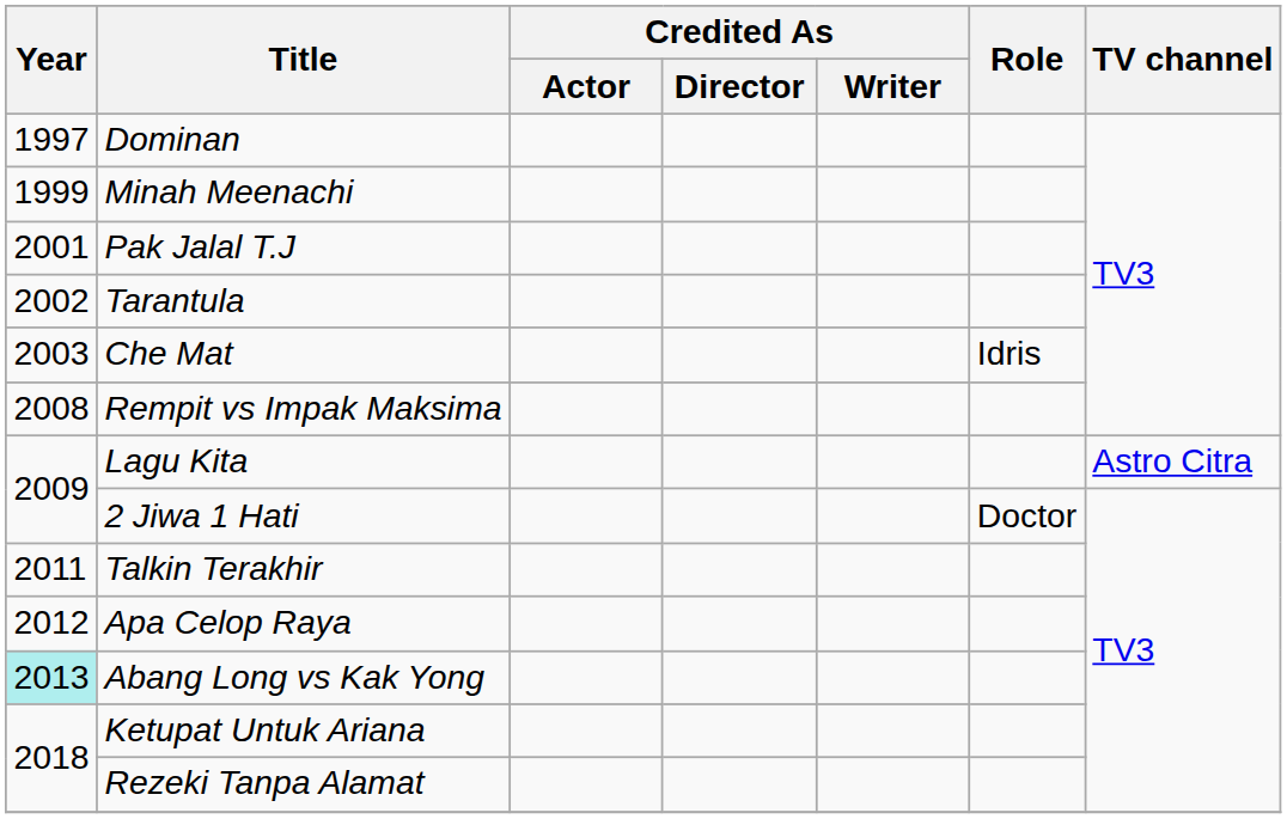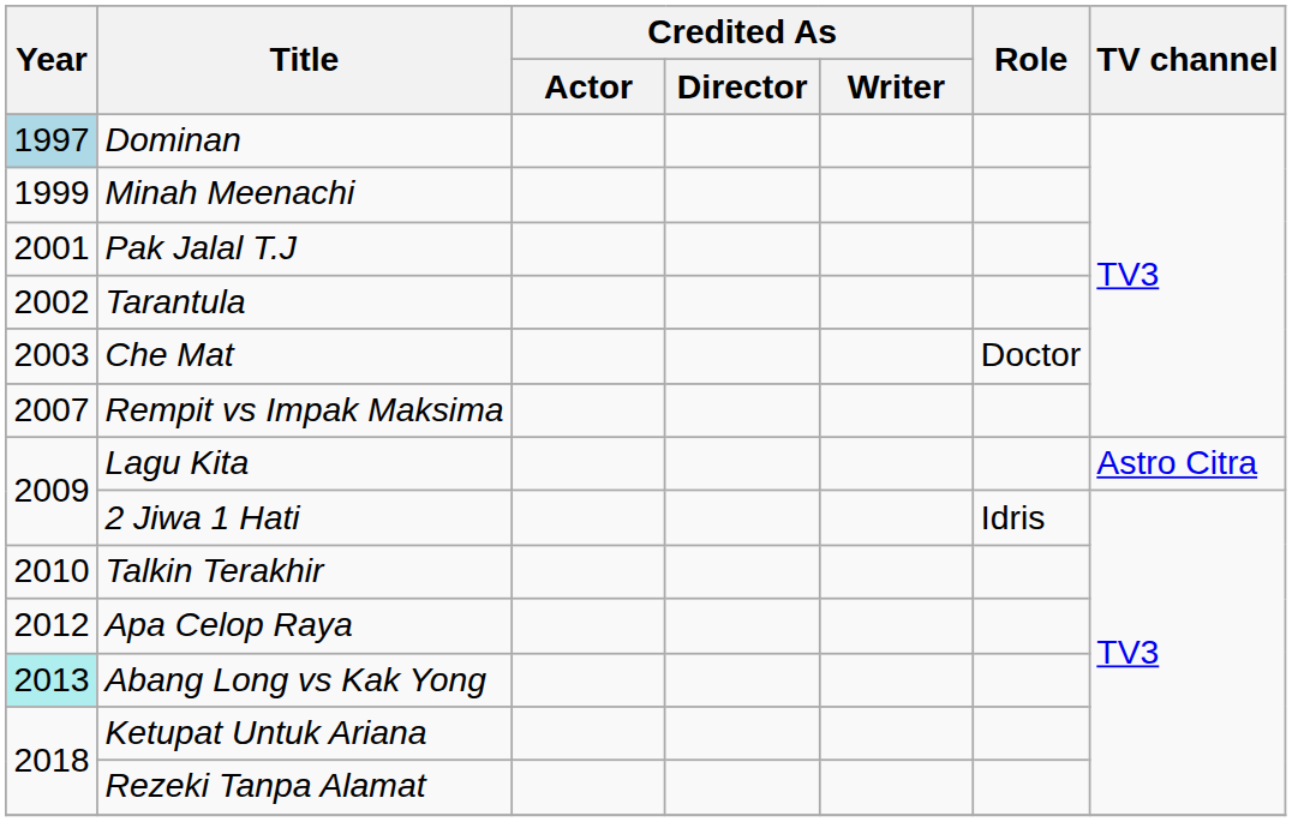Dominan | Year: no background -> lightblue background
Che Mat | Role: Idris -> Doctor
Rempit vs Impak Maksima | Year: 2008 -> 2007
2 Jiwa 1 Hati | Role: Doctor -> Idris
Talkin Terakhir | Year: 2011 -> 2010
